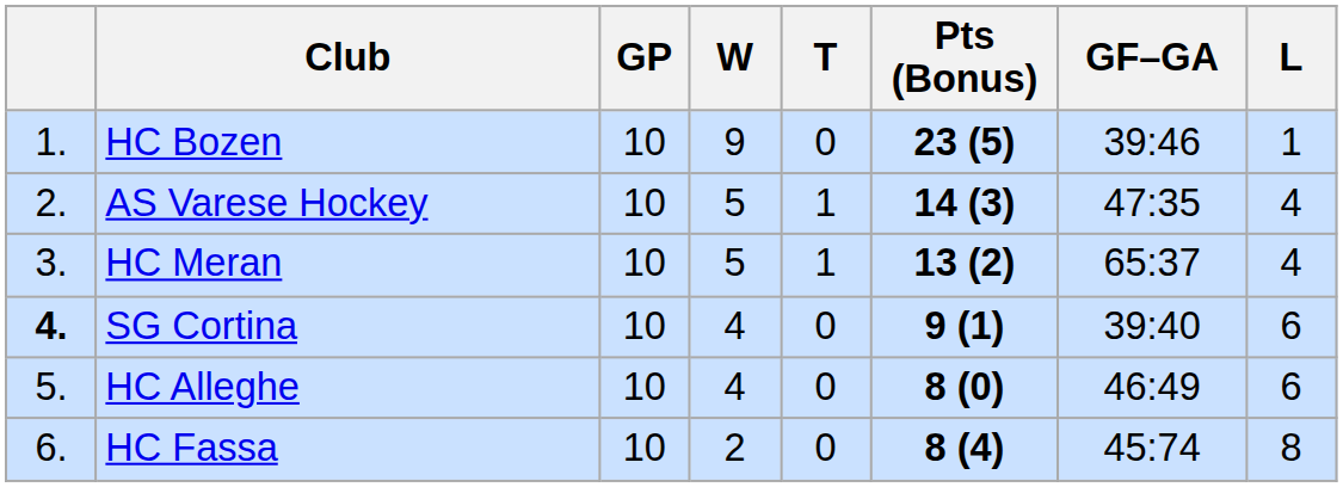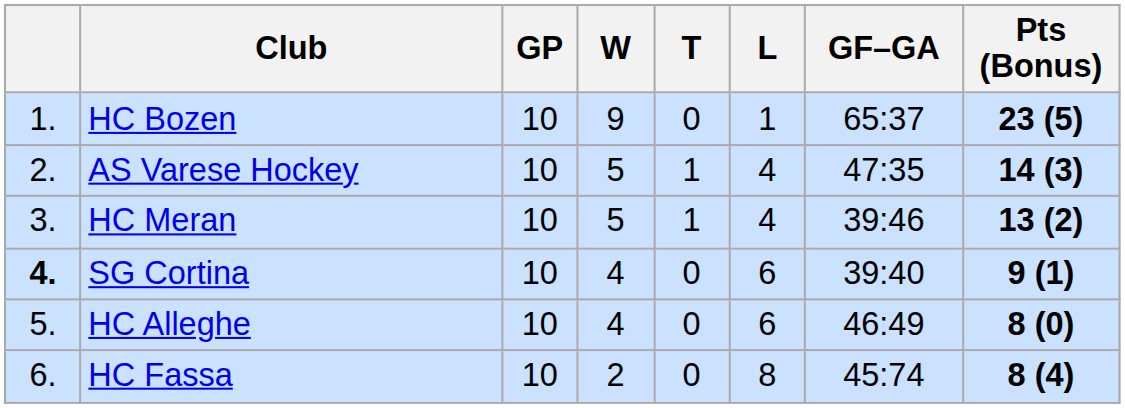columns swapped: L <-> Pts (Bonus)
HC Bozen | GF–GA: 39:46 -> 65:37
HC Meran | GF–GA: 65:37 -> 39:46
